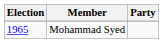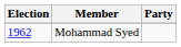Mohammad Syed | Election: 1965 -> 1962
